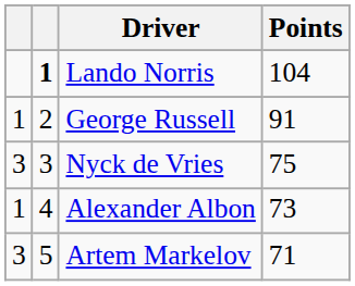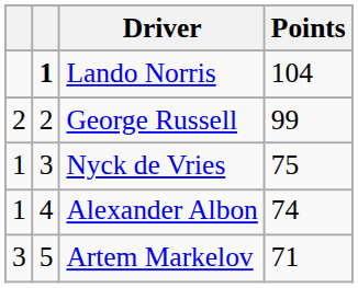George Russell | column 1: 1 -> 2
George Russell | Points: 91 -> 99
Nyck de Vries | column 1: 3 -> 1
Alexander Albon | Points: 73 -> 74
